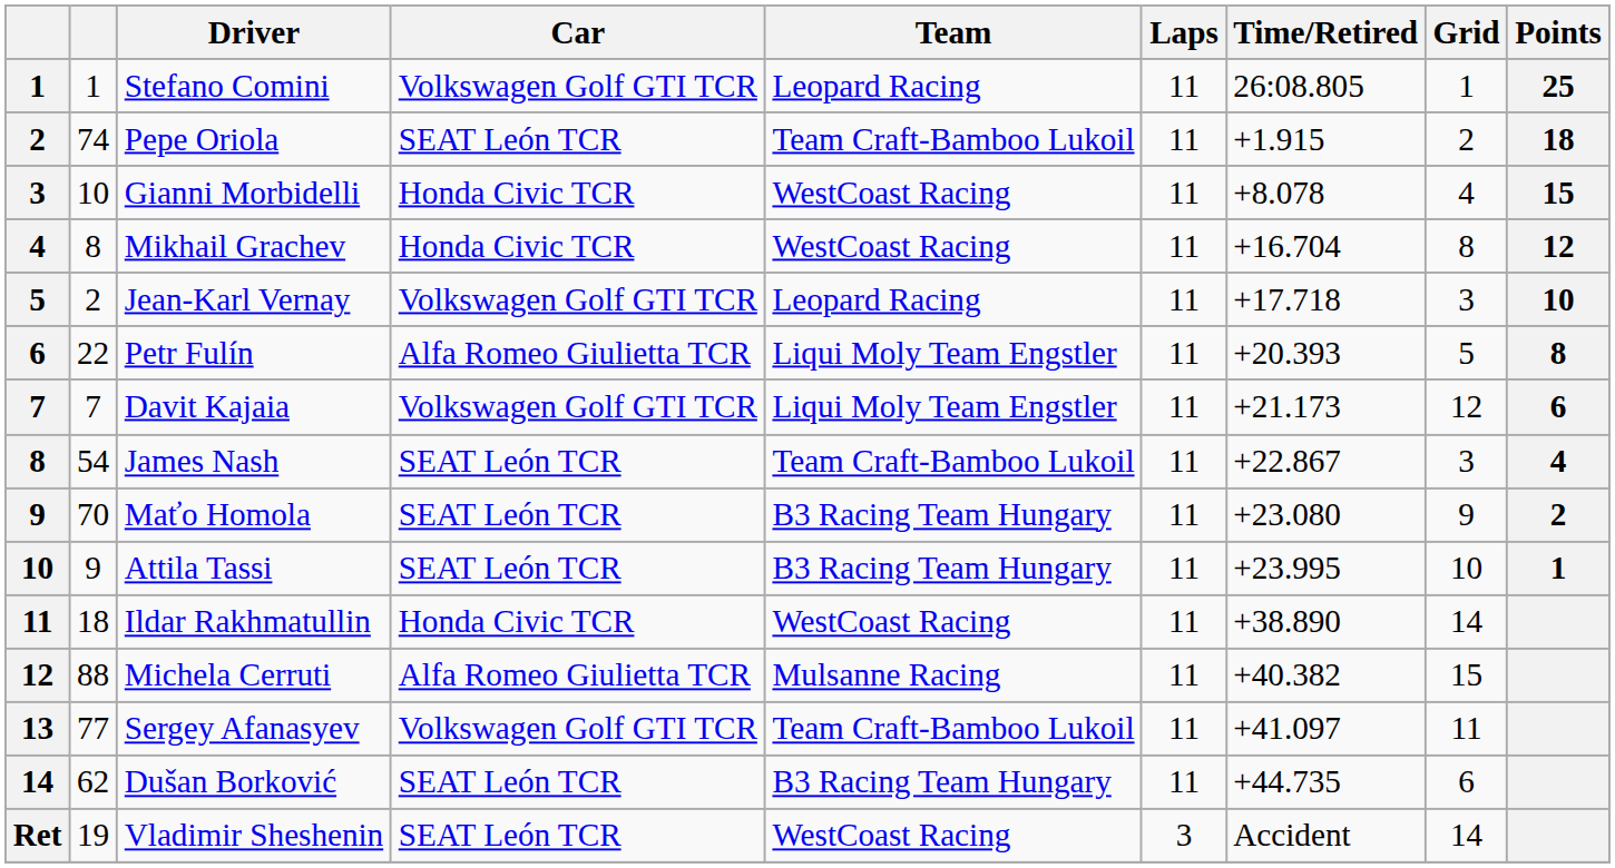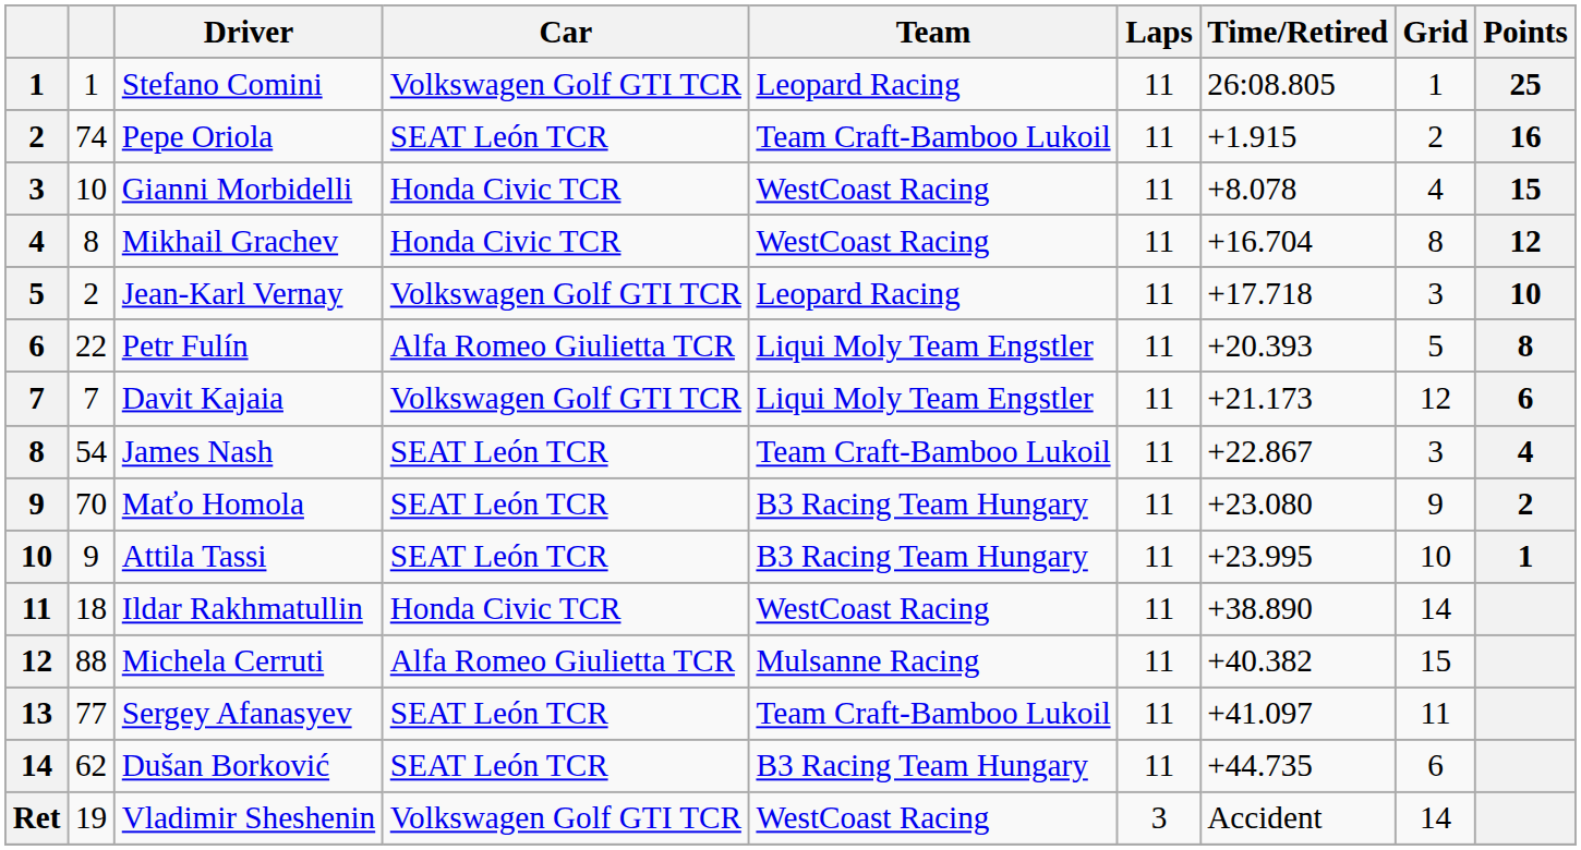Pepe Oriola | Points: 18 -> 16
Sergey Afanasyev | Car: Volkswagen Golf GTI TCR -> SEAT León TCR
Vladimir Sheshenin | Car: SEAT León TCR -> Volkswagen Golf GTI TCR
